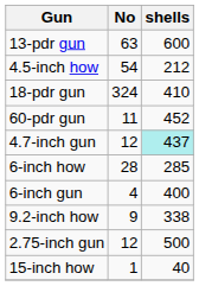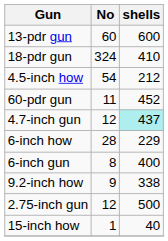13-pdr gun | No: 63 -> 60
rows swapped: 18-pdr gun <-> 4.5-inch how
6-inch how | shells: 285 -> 229
6-inch gun | No: 4 -> 8
